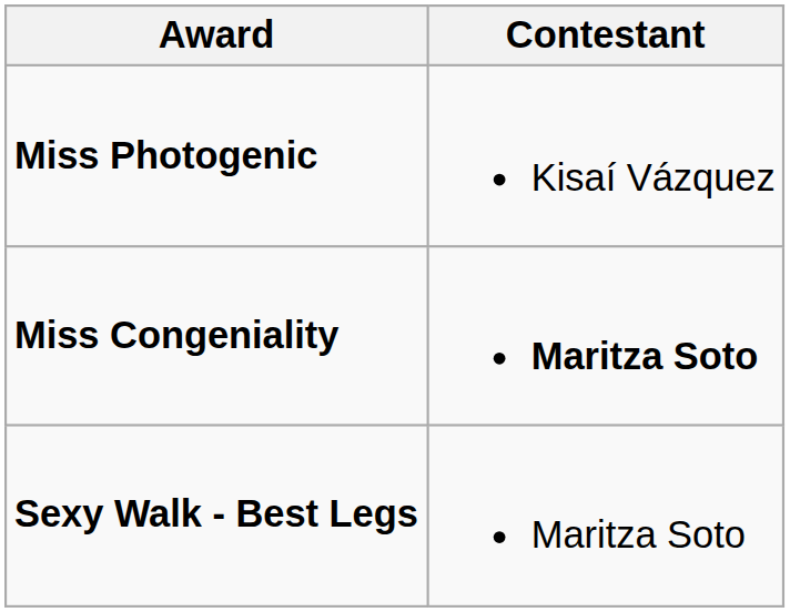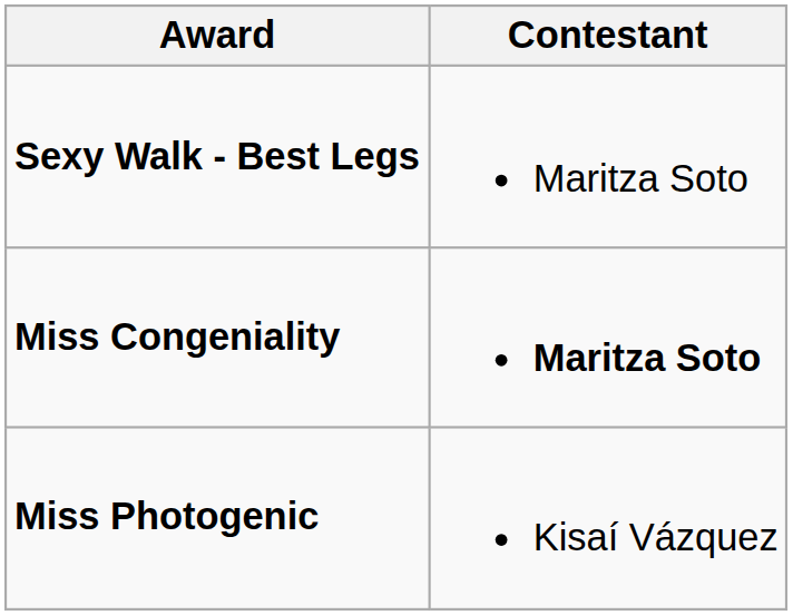rows swapped: Miss Photogenic <-> Sexy Walk - Best Legs
